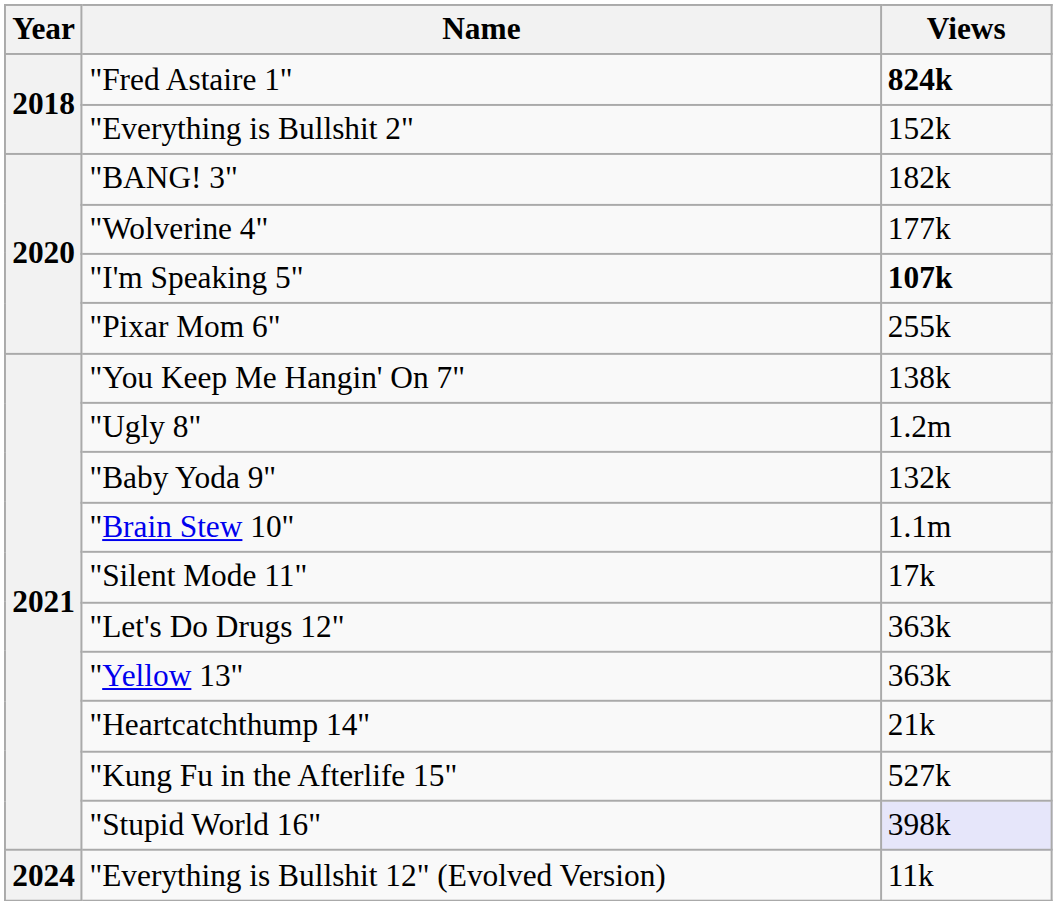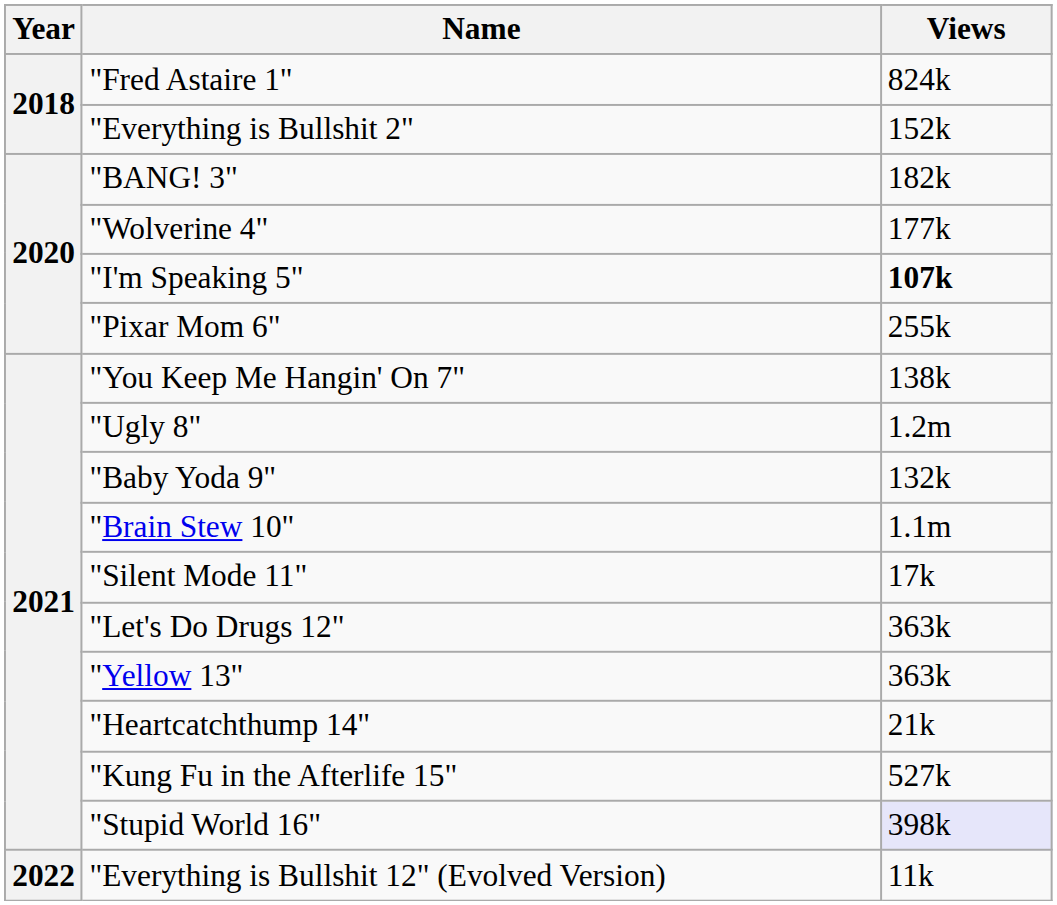"Fred Astaire 1" | Views: bold -> normal
"Everything is Bullshit 12" (Evolved Version) | Year: 2024 -> 2022
